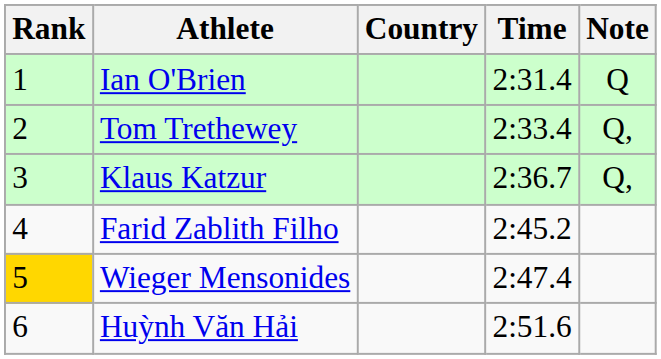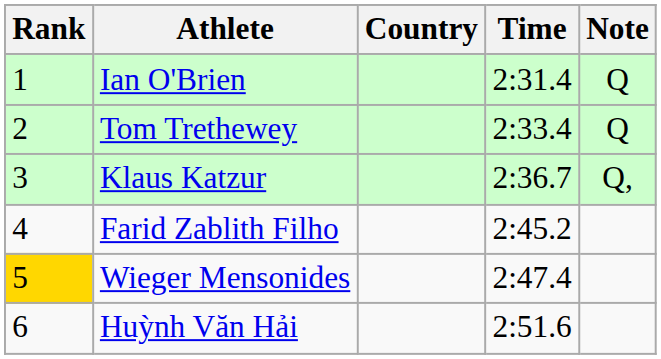Tom Trethewey | Note: Q, -> Q
